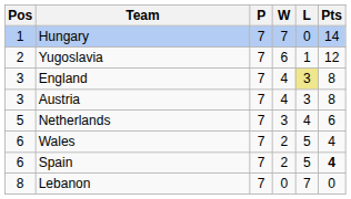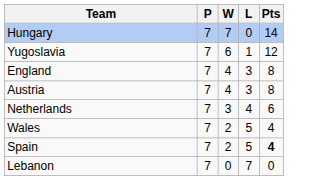- column: Pos | 1 | 2 | 3 | 3 | 5 | 6 | 6 | 8
England | L: khaki background -> no background
